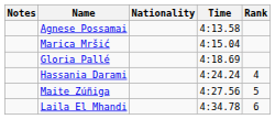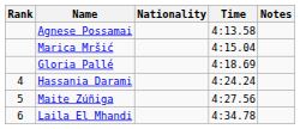columns swapped: Rank <-> Notes
